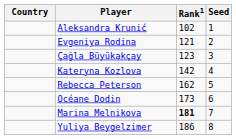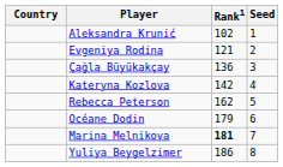Çağla Büyükakçay | Rank1: 123 -> 136
Océane Dodin | Rank1: 173 -> 179
